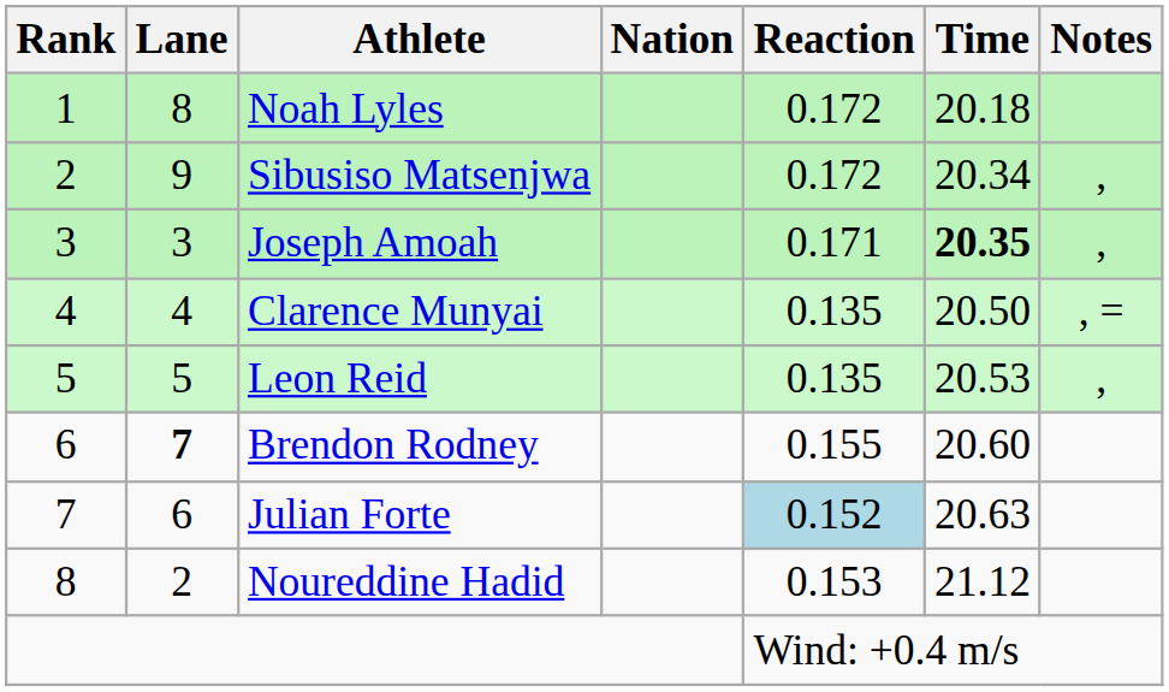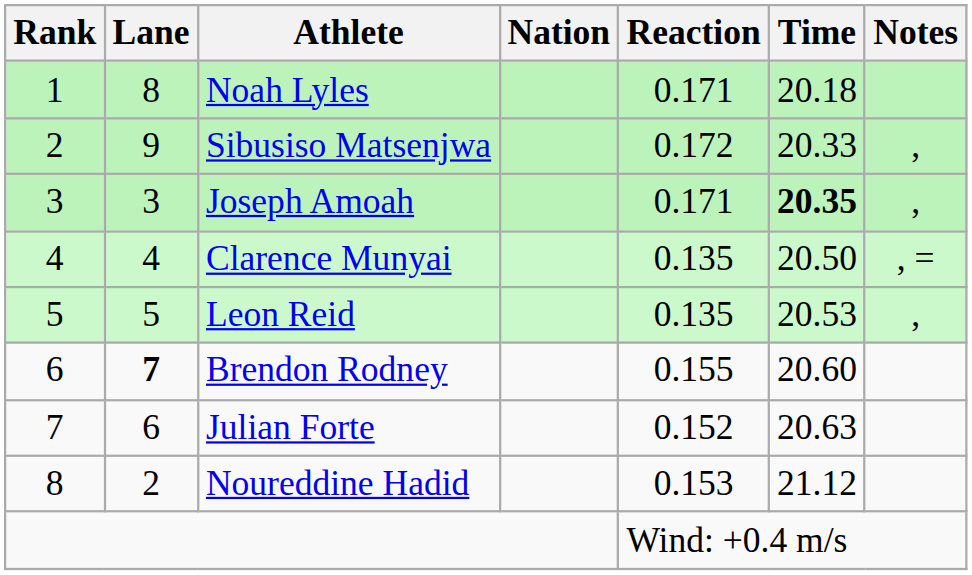Noah Lyles | Reaction: 0.172 -> 0.171
Sibusiso Matsenjwa | Time: 20.34 -> 20.33
Julian Forte | Reaction: lightblue background -> no background
